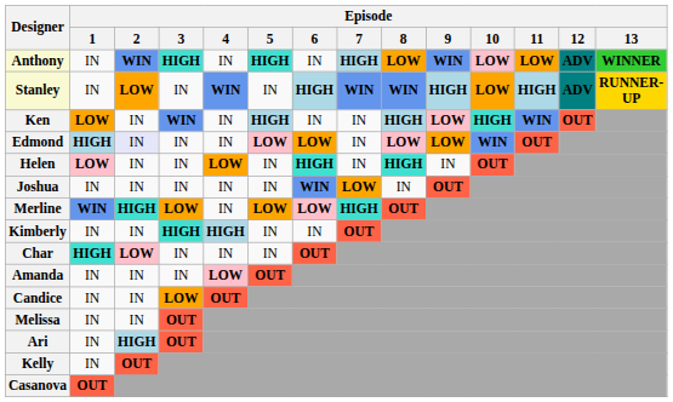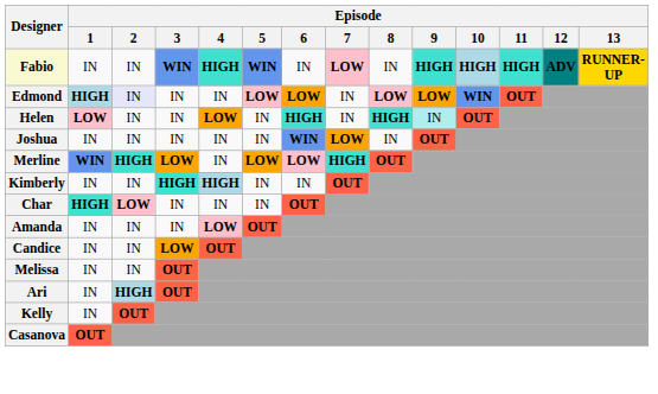- row: Anthony | IN | WIN | HIGH | IN | HIGH | IN | HIGH | LOW | WIN | LOW | LOW | ADV | WINNER
+ row: Fabio | IN | IN | WIN | HIGH | WIN | IN | LOW | IN | HIGH | HIGH | HIGH | ADV | RUNNER-UP
- row: Stanley | IN | LOW | IN | WIN | IN | HIGH | WIN | WIN | HIGH | LOW | HIGH | ADV | RUNNER-UP
- row: Ken | LOW | IN | WIN | IN | HIGH | IN | IN | HIGH | LOW | HIGH | WIN | OUT
Helen | Episode / 9: no background -> paleturquoise background
